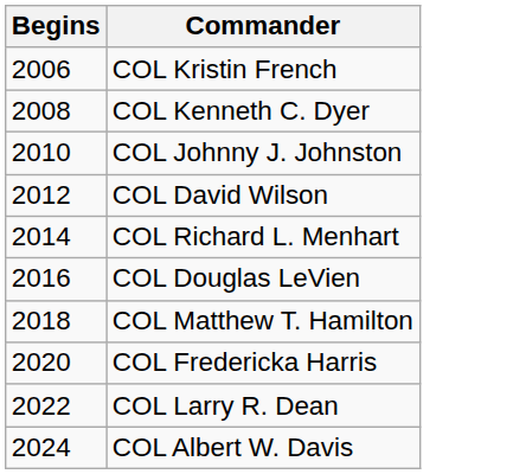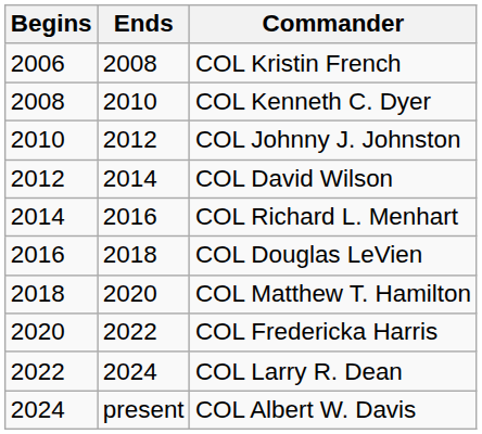+ column: Ends | 2008 | 2010 | 2012 | 2014 | 2016 | 2018 | 2020 | 2022 | 2024 | present
